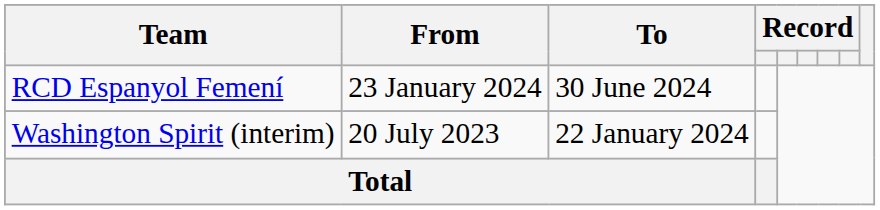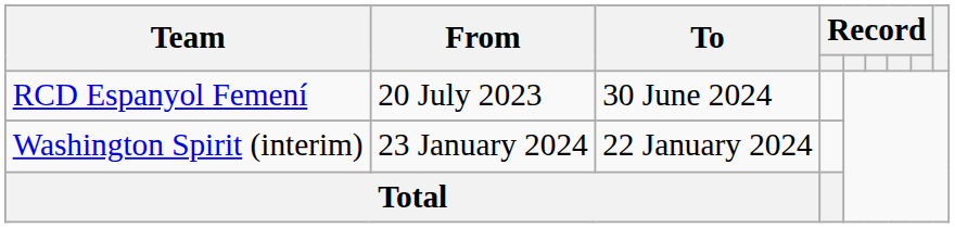RCD Espanyol Femení | From: 23 January 2024 -> 20 July 2023
Washington Spirit (interim) | From: 20 July 2023 -> 23 January 2024
